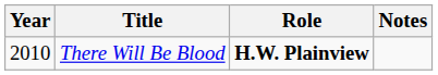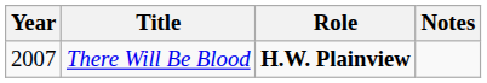There Will Be Blood | Year: 2010 -> 2007
